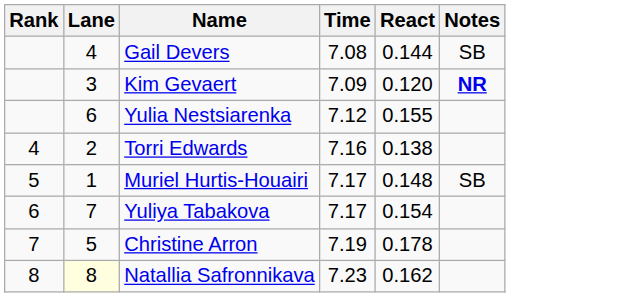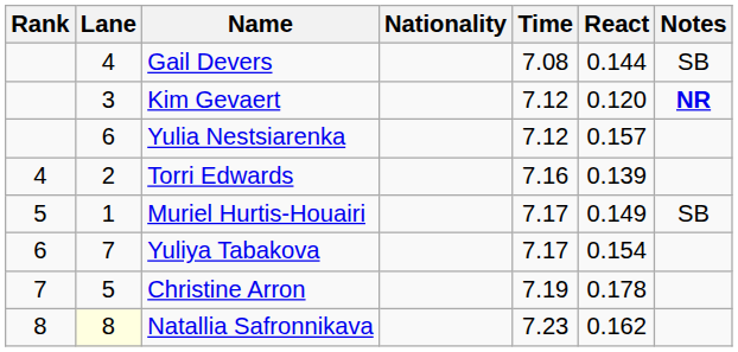+ column: Nationality
Kim Gevaert | Time: 7.09 -> 7.12
Yulia Nestsiarenka | React: 0.155 -> 0.157
Torri Edwards | React: 0.138 -> 0.139
Muriel Hurtis-Houairi | React: 0.148 -> 0.149
